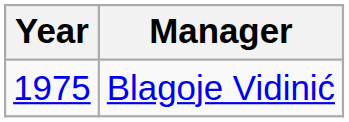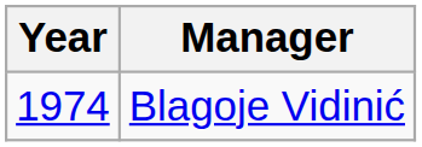Blagoje Vidinić | Year: 1975 -> 1974
